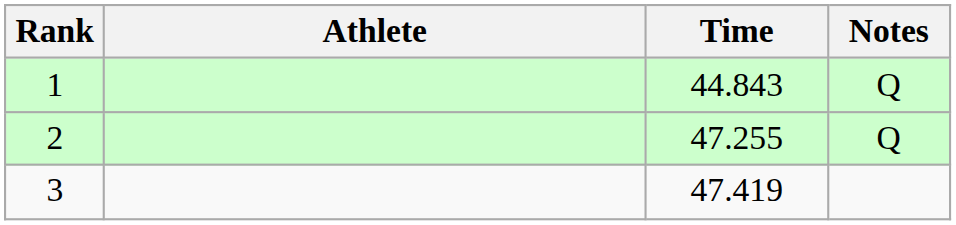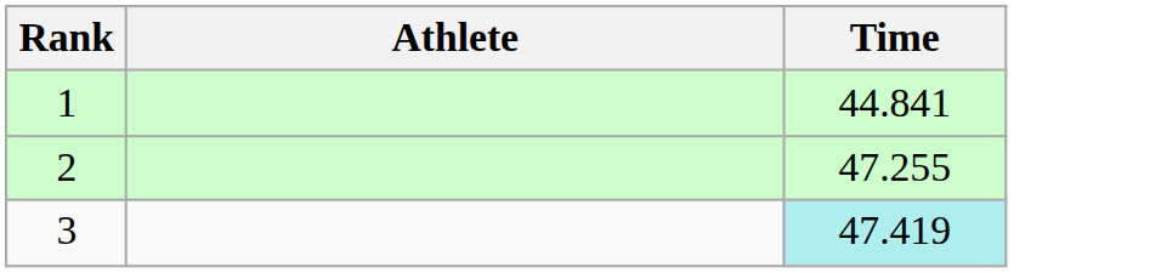- column: Notes | Q | Q
1 | Time: 44.843 -> 44.841
3 | Time: no background -> paleturquoise background
